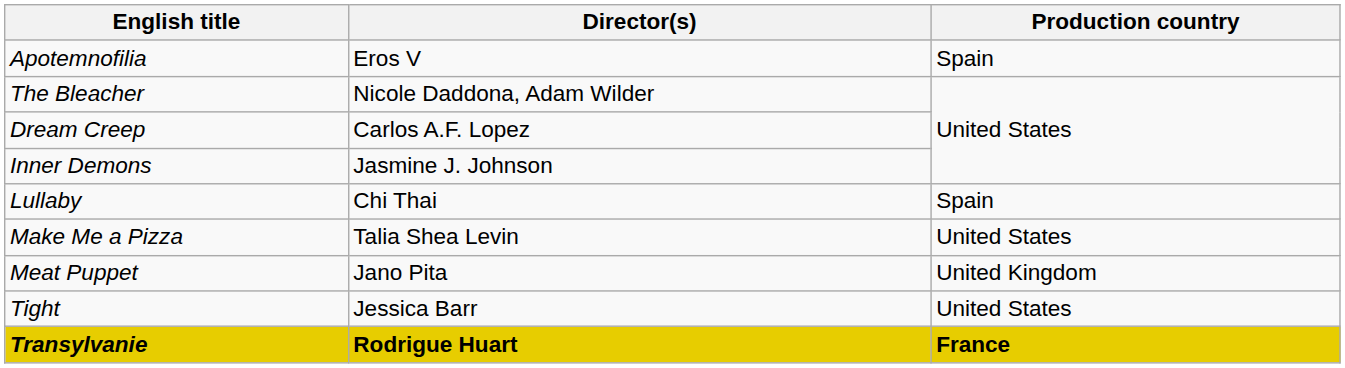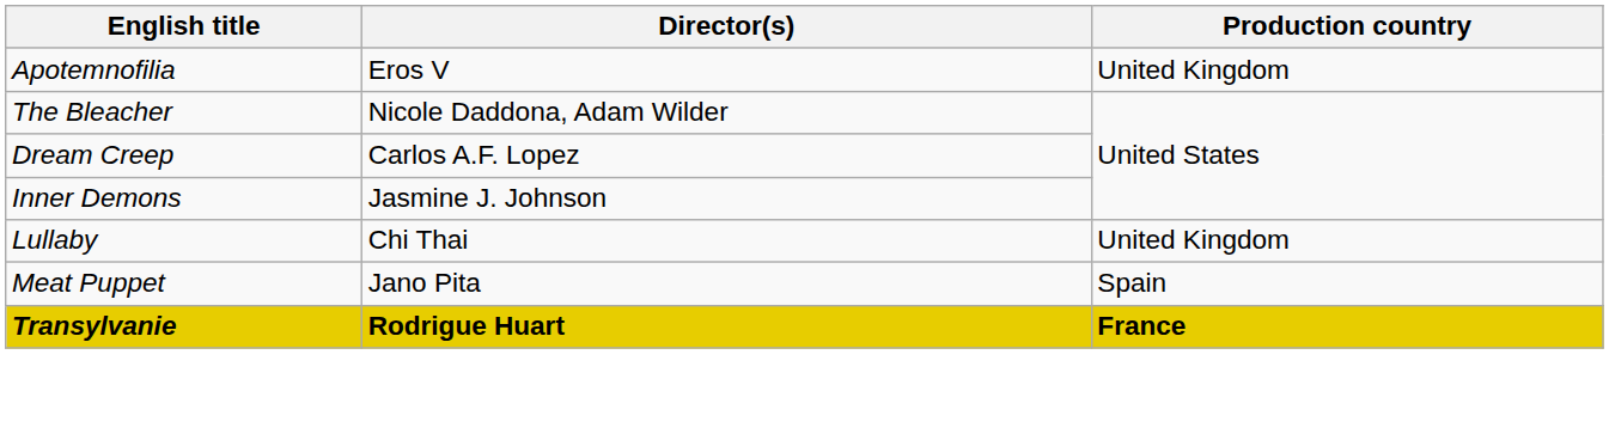Apotemnofilia | Production country: Spain -> United Kingdom
Lullaby | Production country: Spain -> United Kingdom
- row: Make Me a Pizza | Talia Shea Levin | United States
Meat Puppet | Production country: United Kingdom -> Spain
- row: Tight | Jessica Barr | United States
